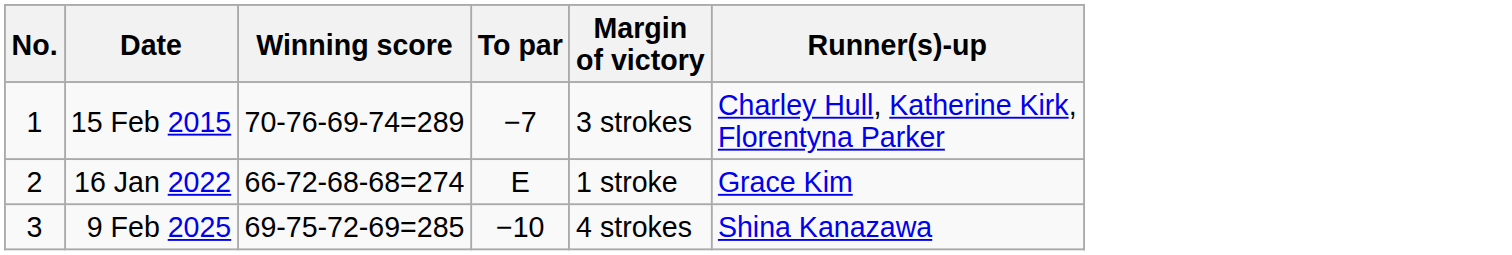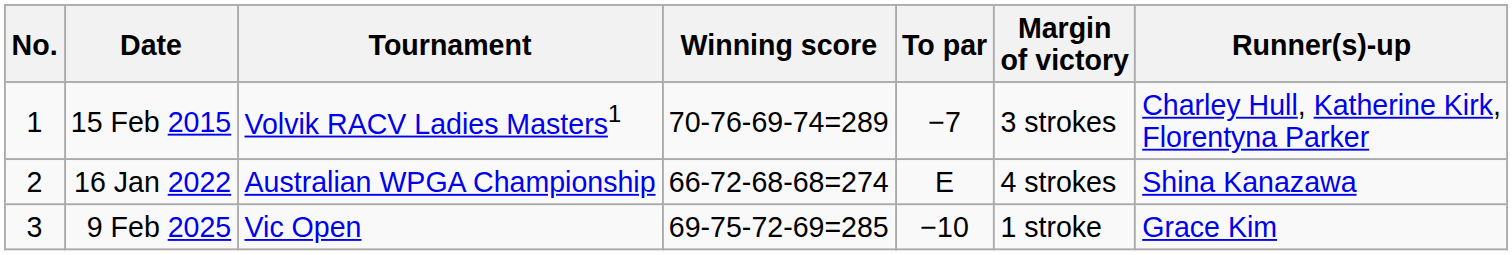+ column: Tournament | Volvik RACV Ladies Masters1 | Australian WPGA Championship | Vic Open
16 Jan 2022 | Margin of victory: 1 stroke -> 4 strokes
16 Jan 2022 | Runner(s)-up: Grace Kim -> Shina Kanazawa
9 Feb 2025 | Margin of victory: 4 strokes -> 1 stroke
9 Feb 2025 | Runner(s)-up: Shina Kanazawa -> Grace Kim
